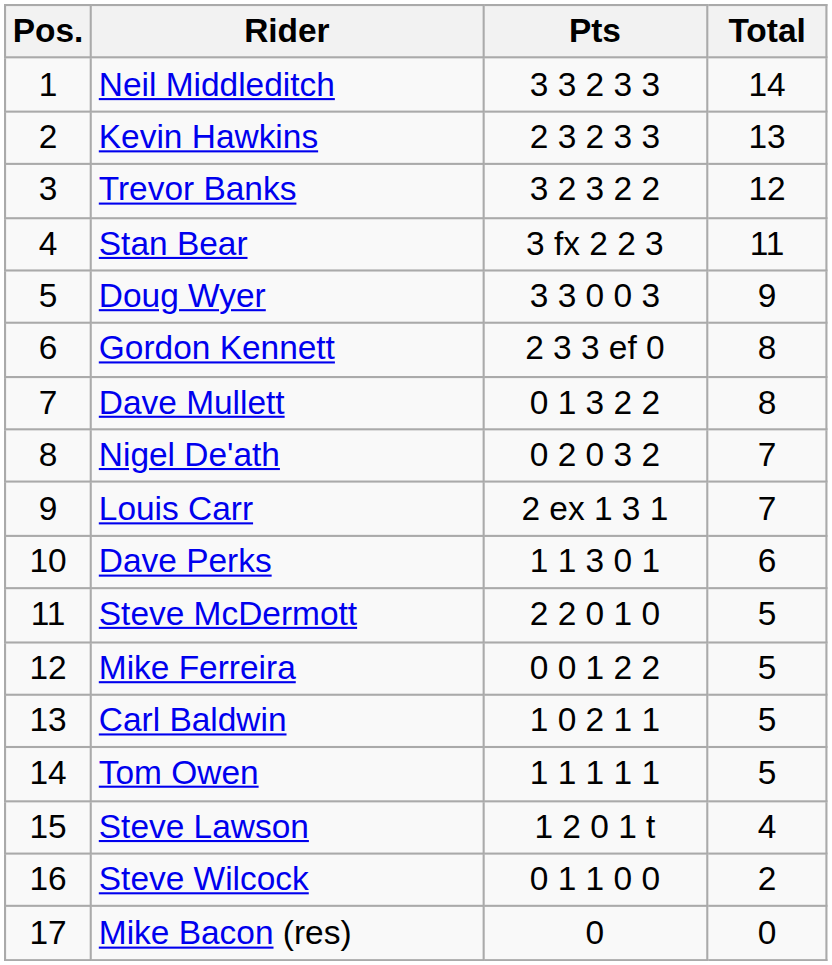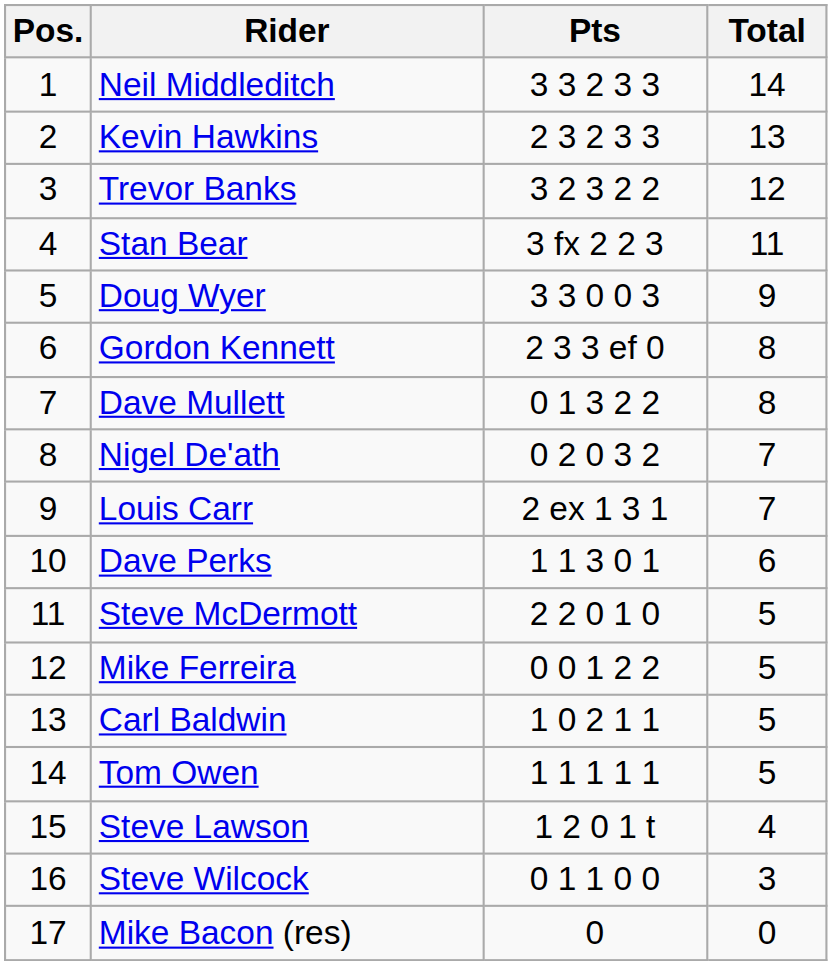Steve Wilcock | Total: 2 -> 3
